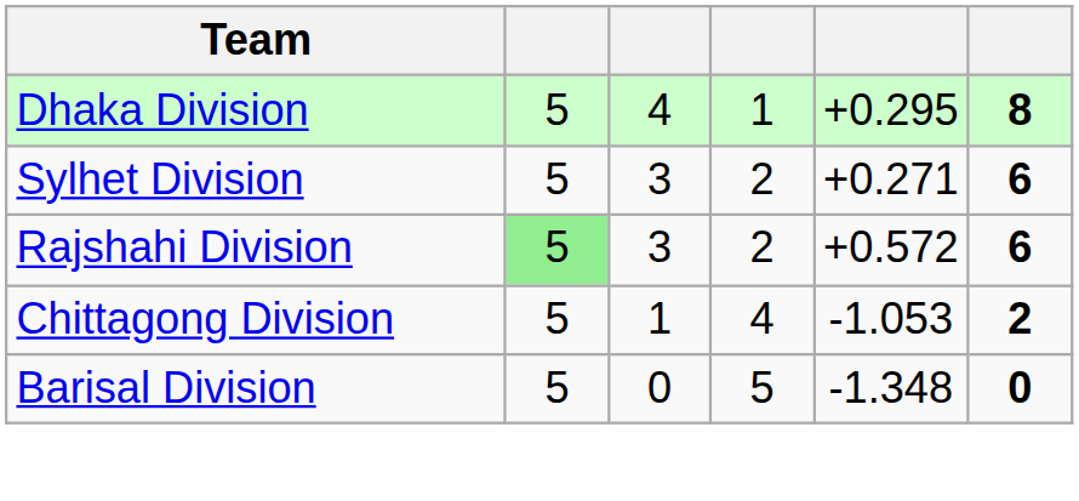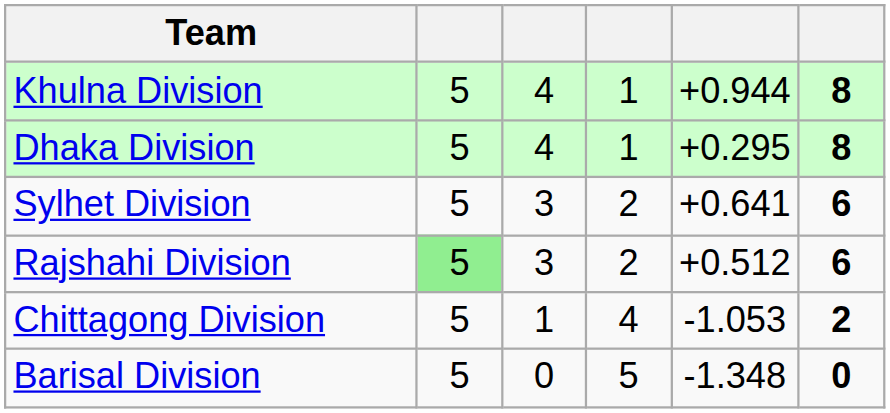+ row: Khulna Division | 5 | 4 | 1 | +0.944 | 8
Sylhet Division | column 5: +0.271 -> +0.641
Rajshahi Division | column 5: +0.572 -> +0.512
